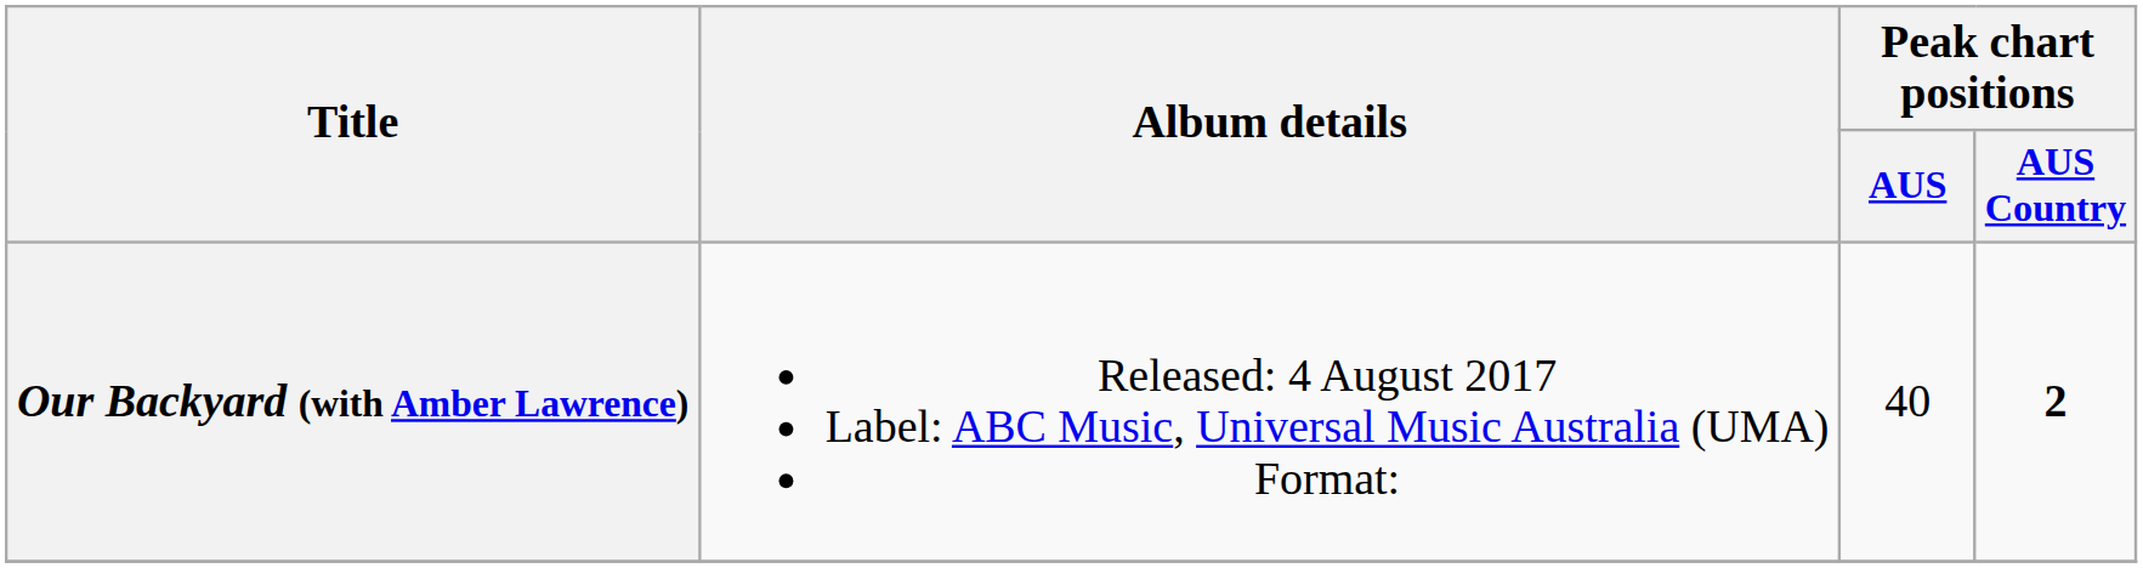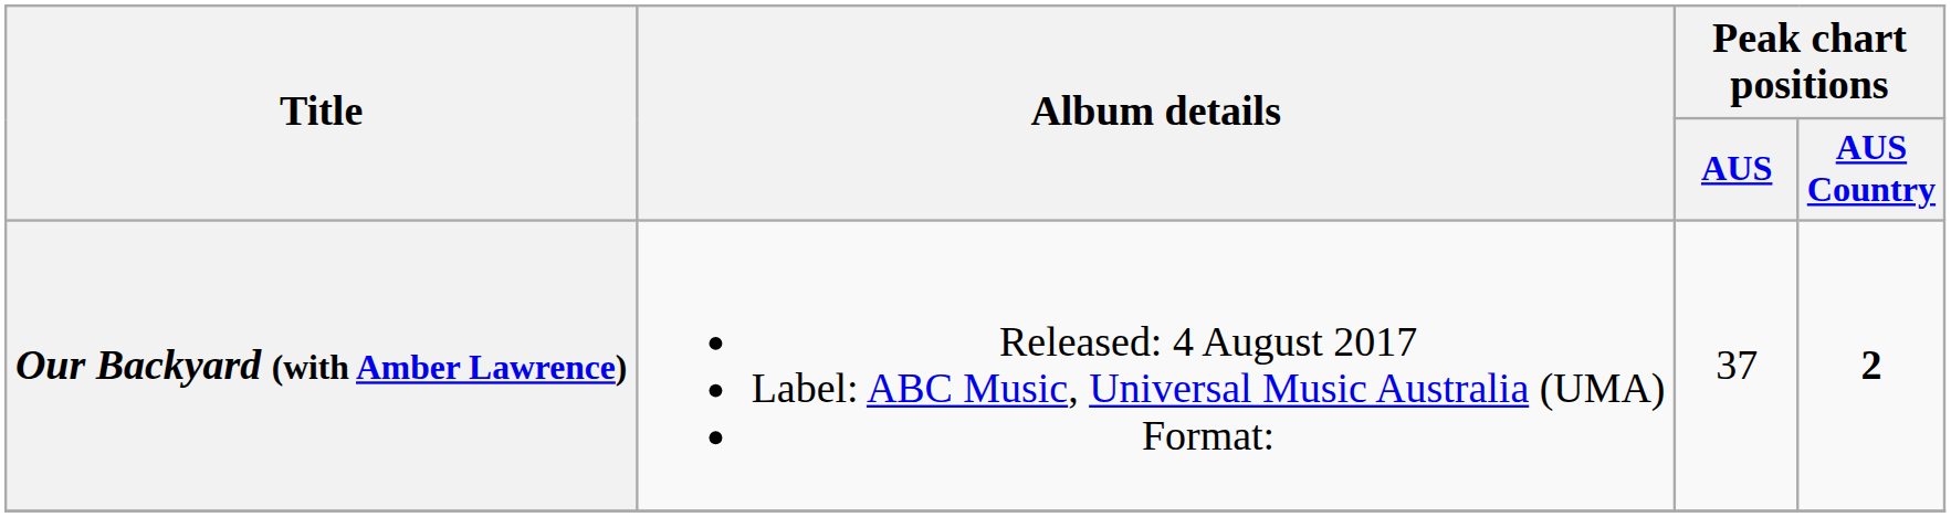Our Backyard (with Amber Lawrence) | Peak chart positions / AUS: 40 -> 37
